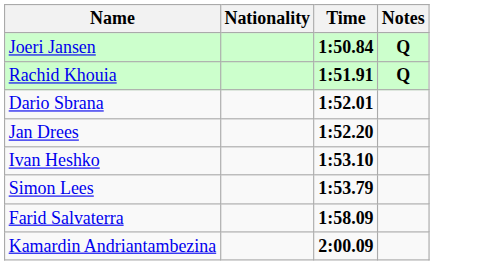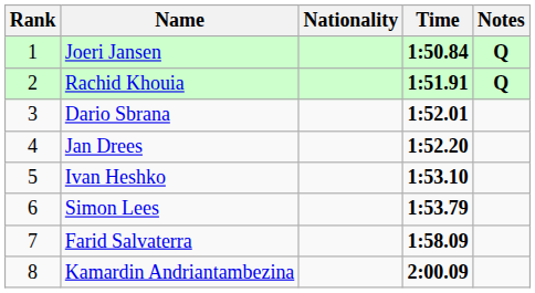+ column: Rank | 1 | 2 | 3 | 4 | 5 | 6 | 7 | 8
